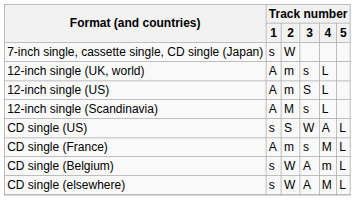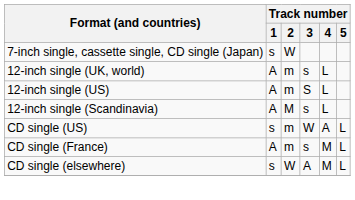CD single (US) | Track number / 2: S -> m
- row: CD single (Belgium) | s | W | A | m | L
